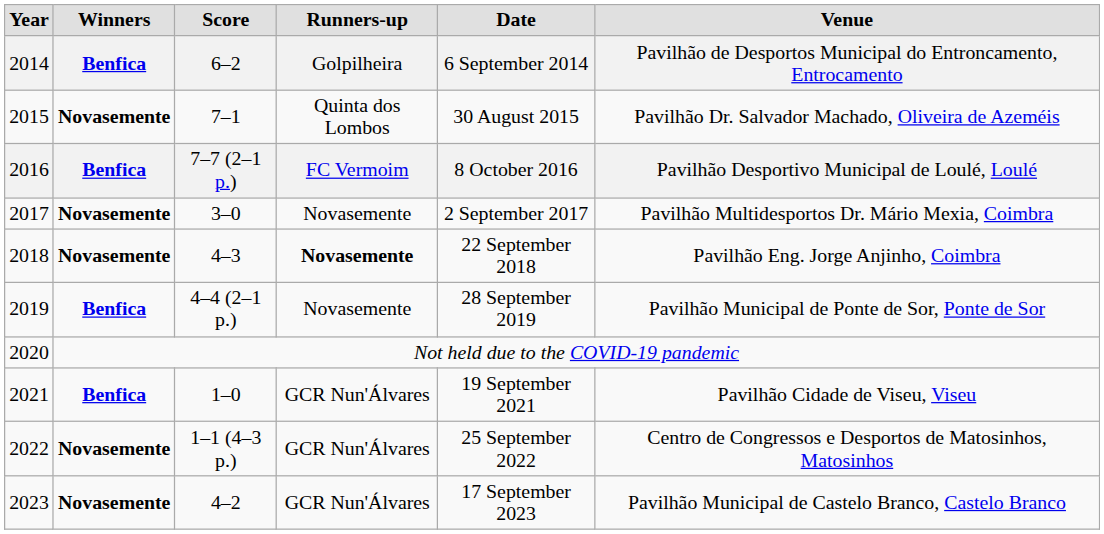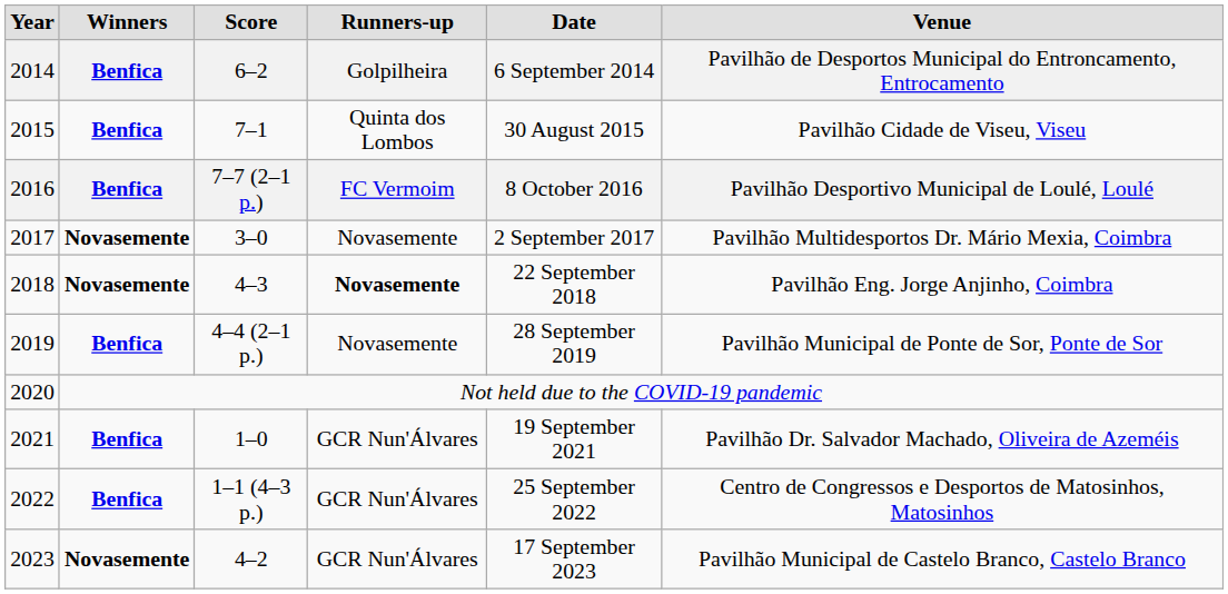2015 | Winners: Novasemente -> Benfica
2015 | Venue: Pavilhão Dr. Salvador Machado, Oliveira de Azeméis -> Pavilhão Cidade de Viseu, Viseu
2021 | Venue: Pavilhão Cidade de Viseu, Viseu -> Pavilhão Dr. Salvador Machado, Oliveira de Azeméis
2022 | Winners: Novasemente -> Benfica
